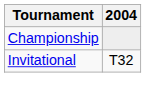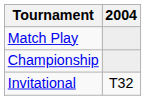+ row: Match Play
